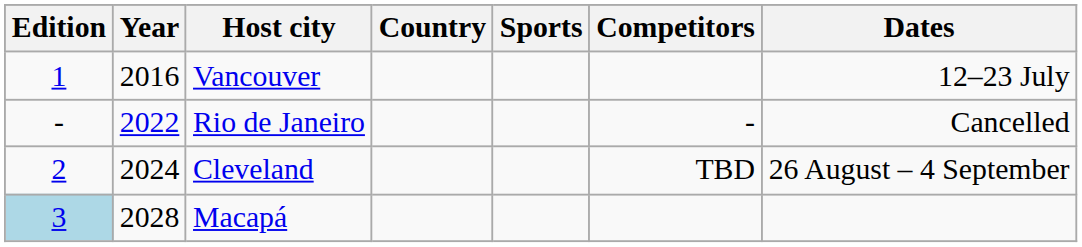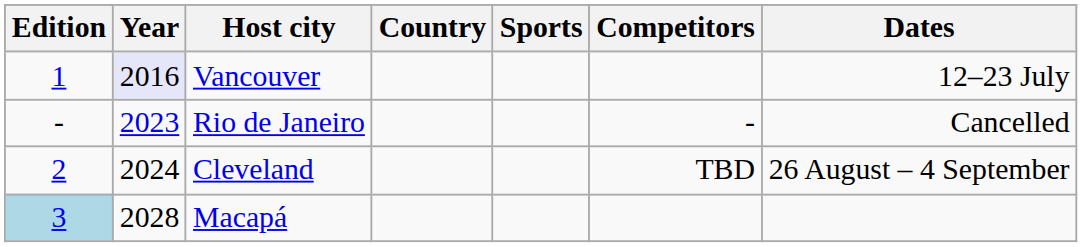Vancouver | Year: no background -> lavender background
Rio de Janeiro | Year: 2022 -> 2023
